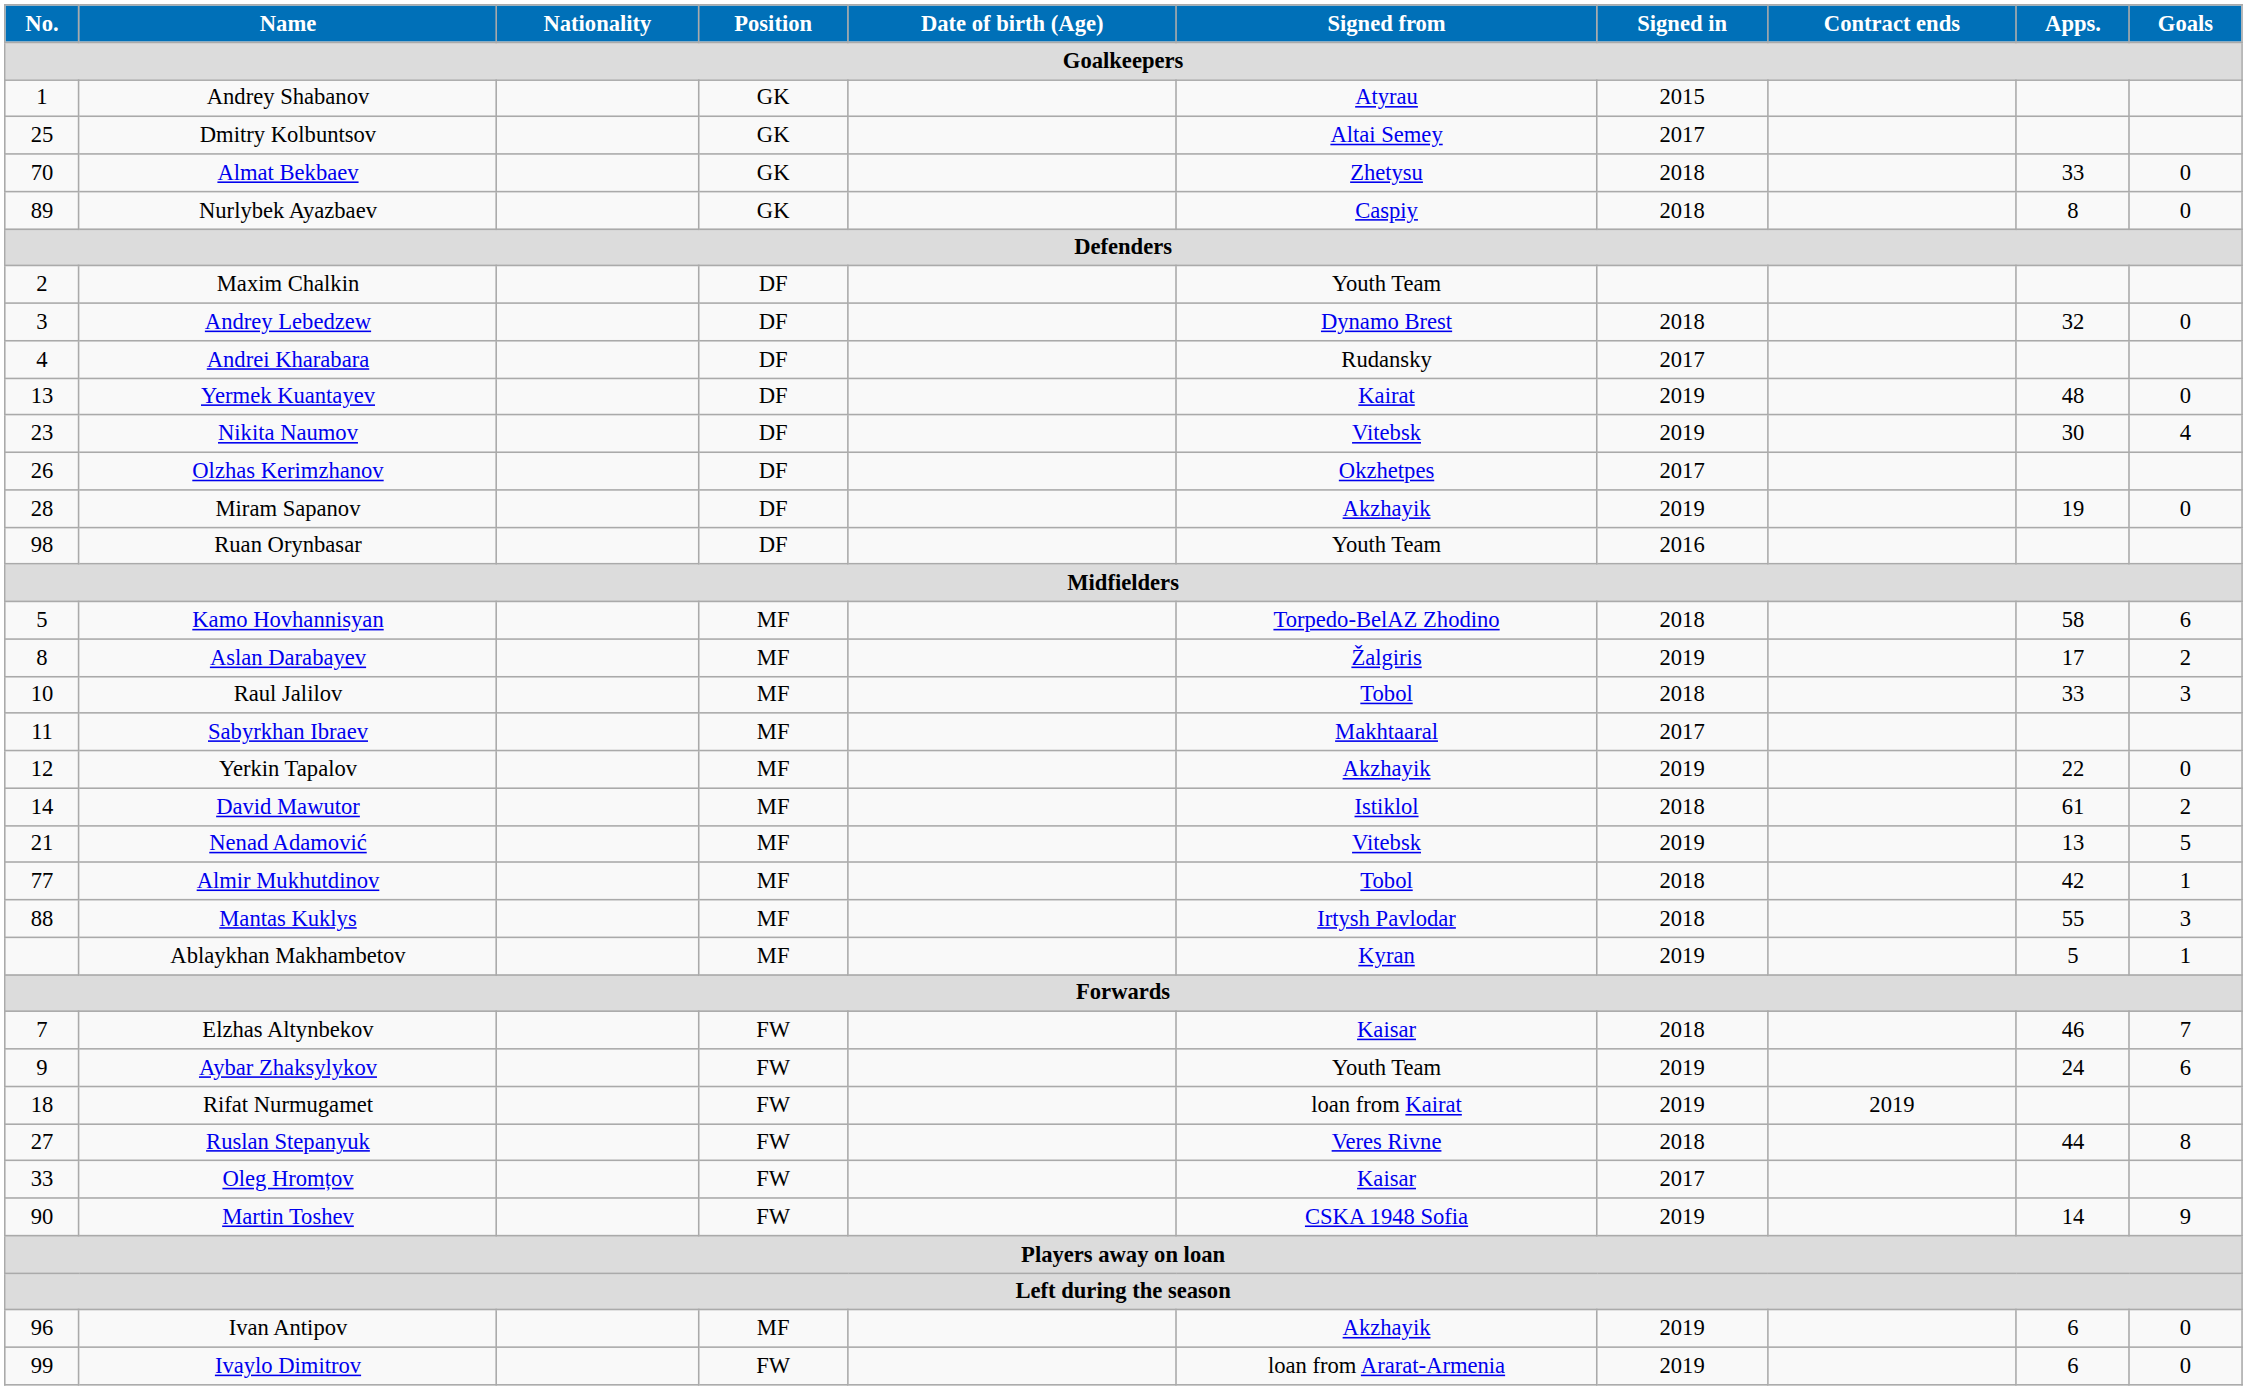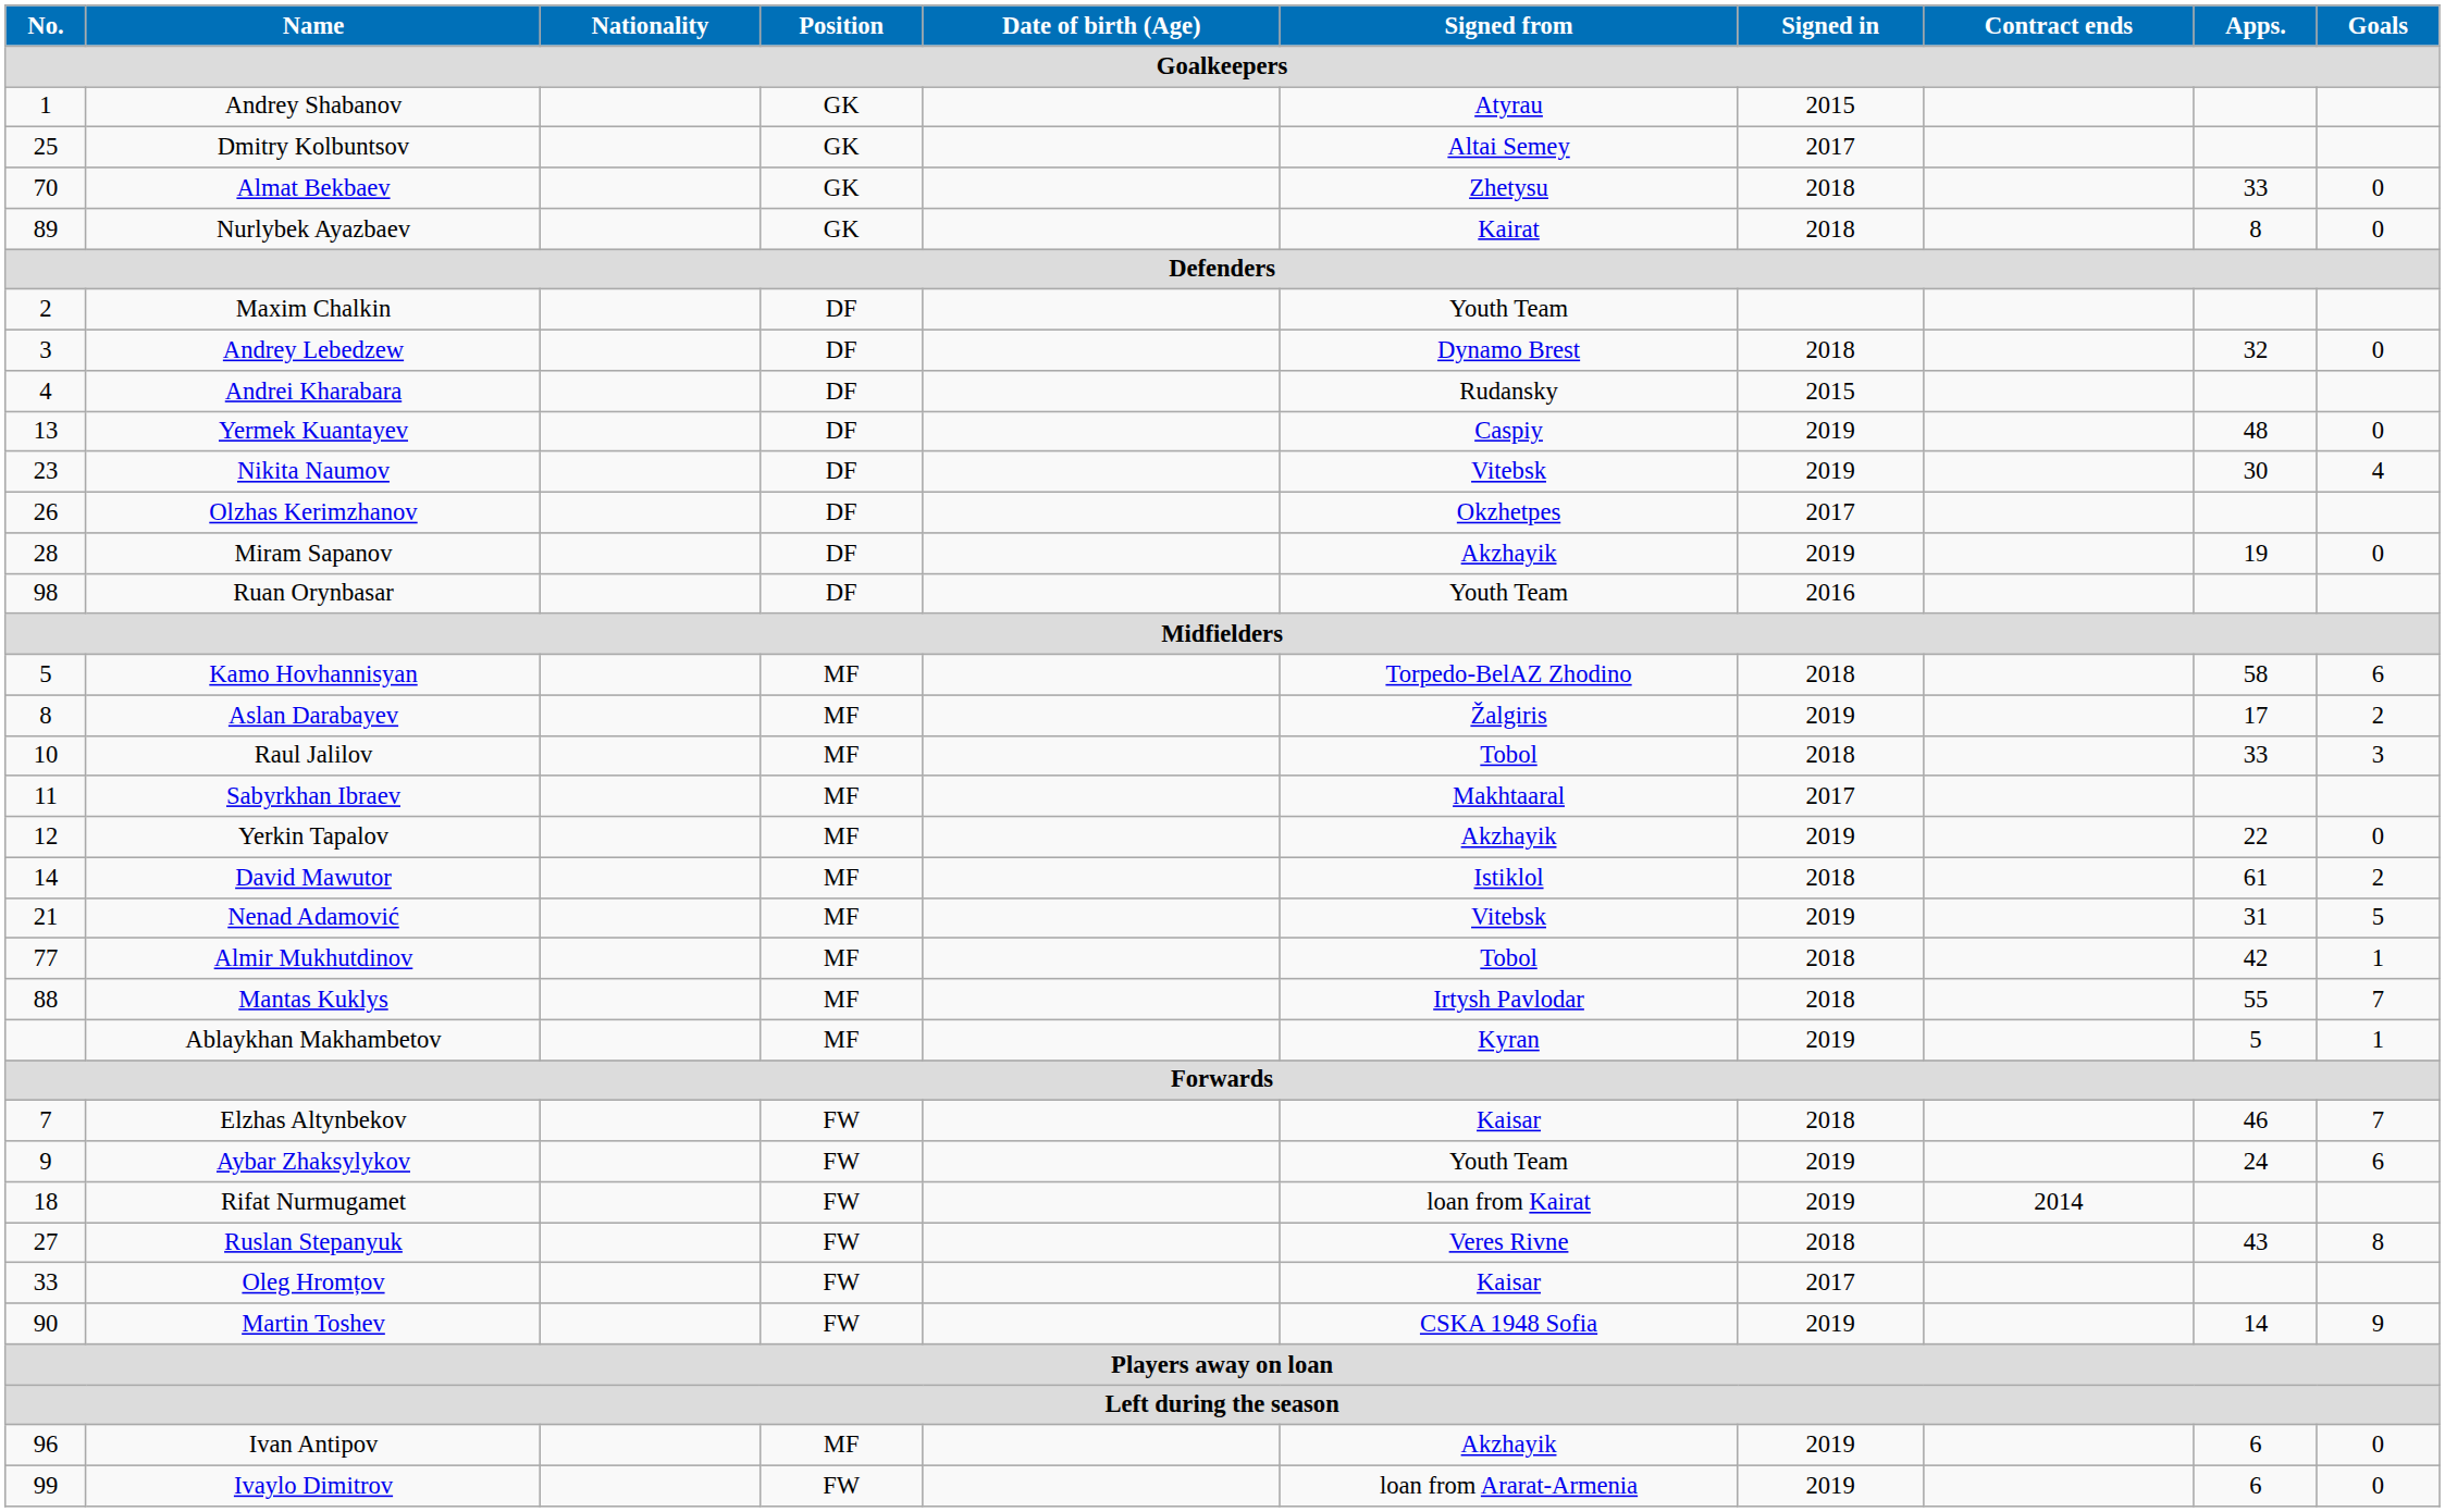Nurlybek Ayazbaev | Signed from: Caspiy -> Kairat
Andrei Kharabara | Signed in: 2017 -> 2015
Yermek Kuantayev | Signed from: Kairat -> Caspiy
Nenad Adamović | Apps.: 13 -> 31
Mantas Kuklys | Goals: 3 -> 7
Rifat Nurmugamet | Contract ends: 2019 -> 2014
Ruslan Stepanyuk | Apps.: 44 -> 43
